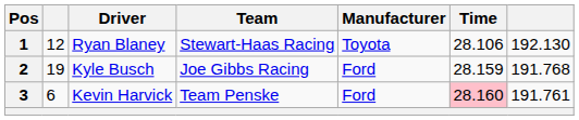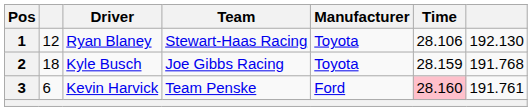2 | column 2: 19 -> 18
2 | Manufacturer: Ford -> Toyota
